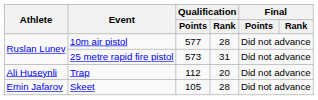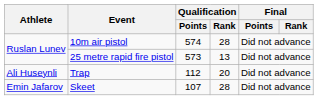10m air pistol | Qualification / Points: 577 -> 574
25 metre rapid fire pistol | Qualification / Rank: 31 -> 13
Skeet | Qualification / Points: 105 -> 107
